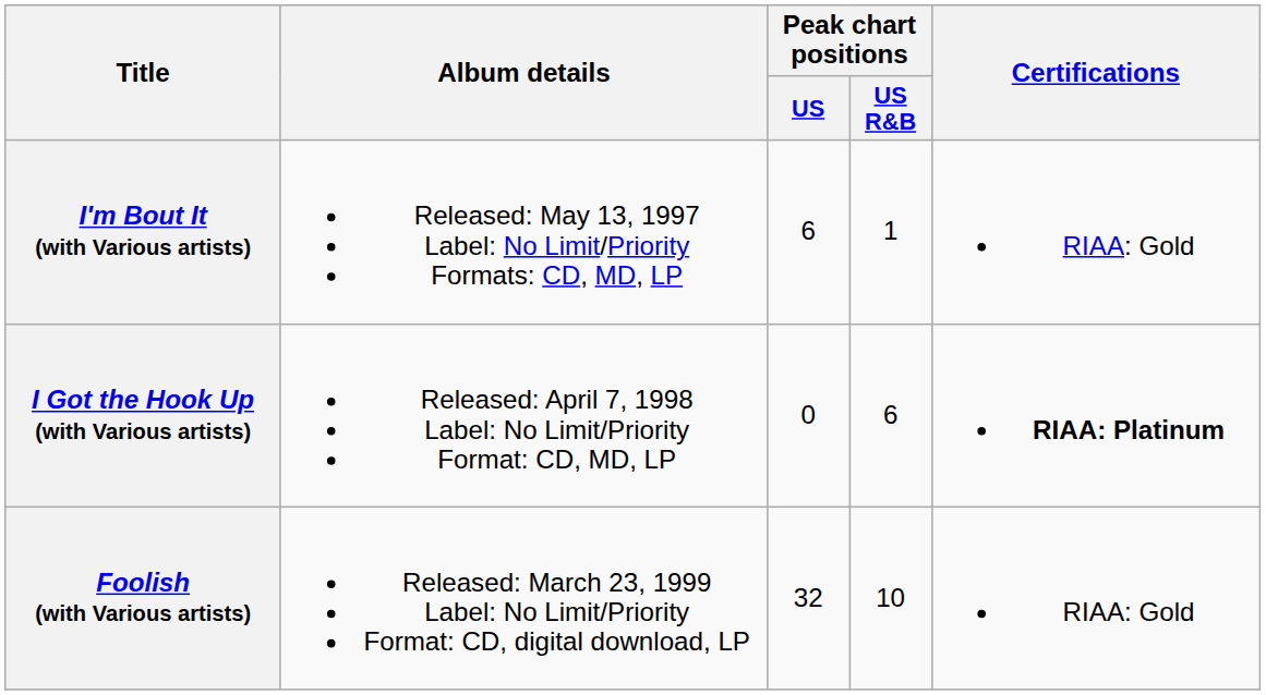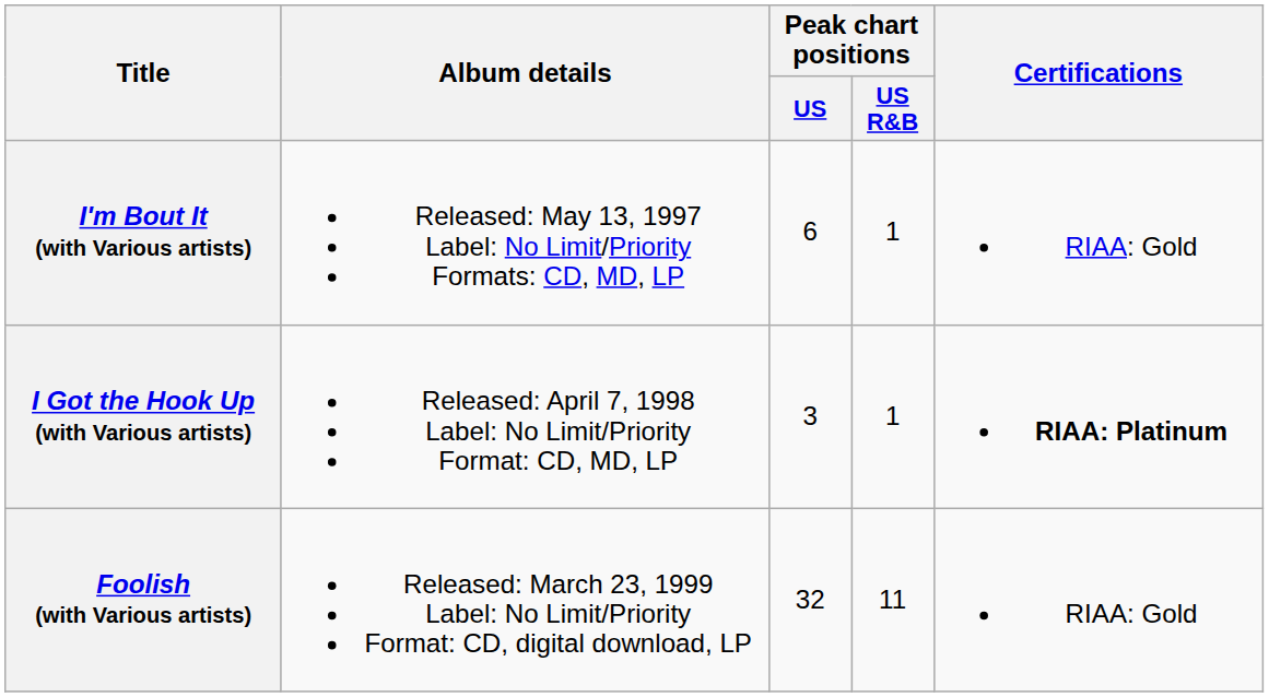I Got the Hook Up (with Various artists) | Peak chart positions / US: 0 -> 3
I Got the Hook Up (with Various artists) | Peak chart positions / US R&B: 6 -> 1
Foolish (with Various artists) | Peak chart positions / US R&B: 10 -> 11
